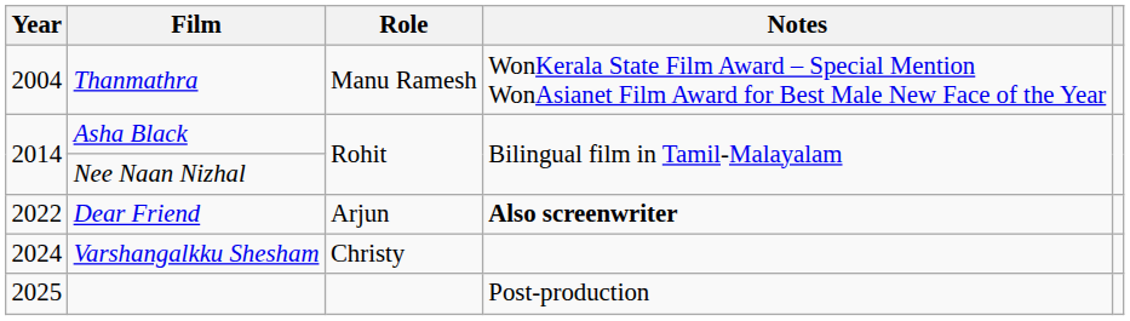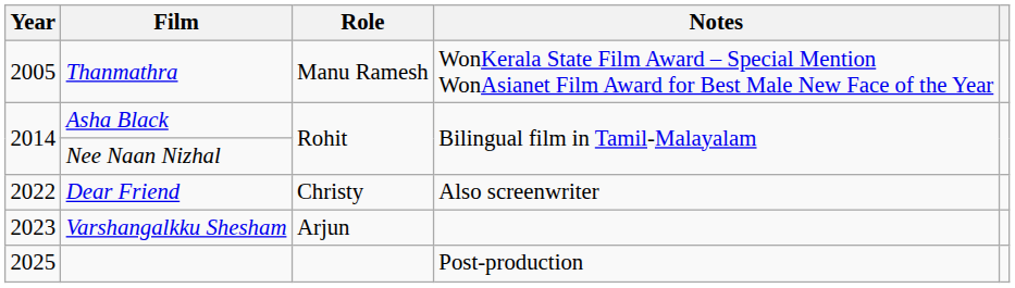Thanmathra | Year: 2004 -> 2005
Dear Friend | Role: Arjun -> Christy
Dear Friend | Notes: bold -> normal
Varshangalkku Shesham | Year: 2024 -> 2023
Varshangalkku Shesham | Role: Christy -> Arjun
